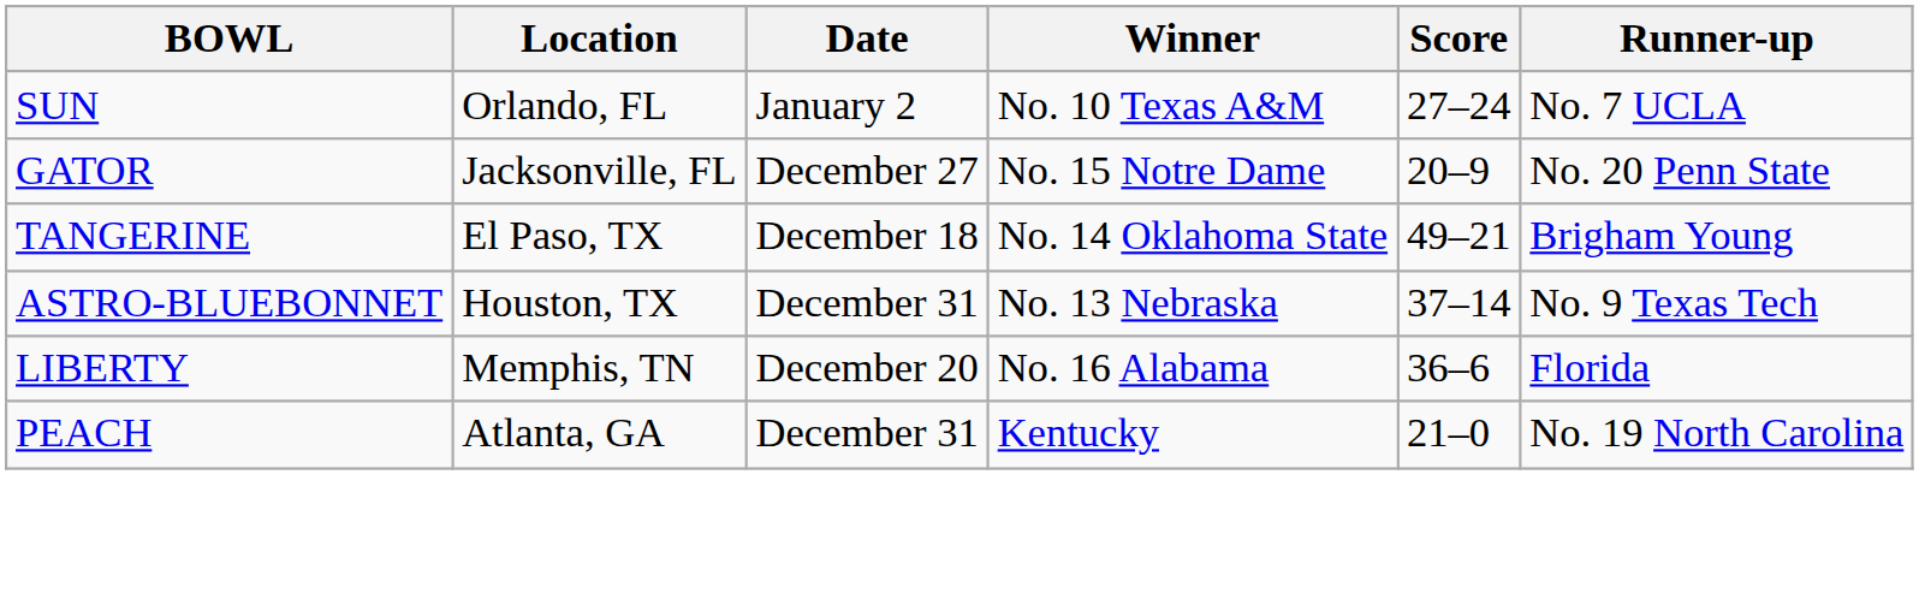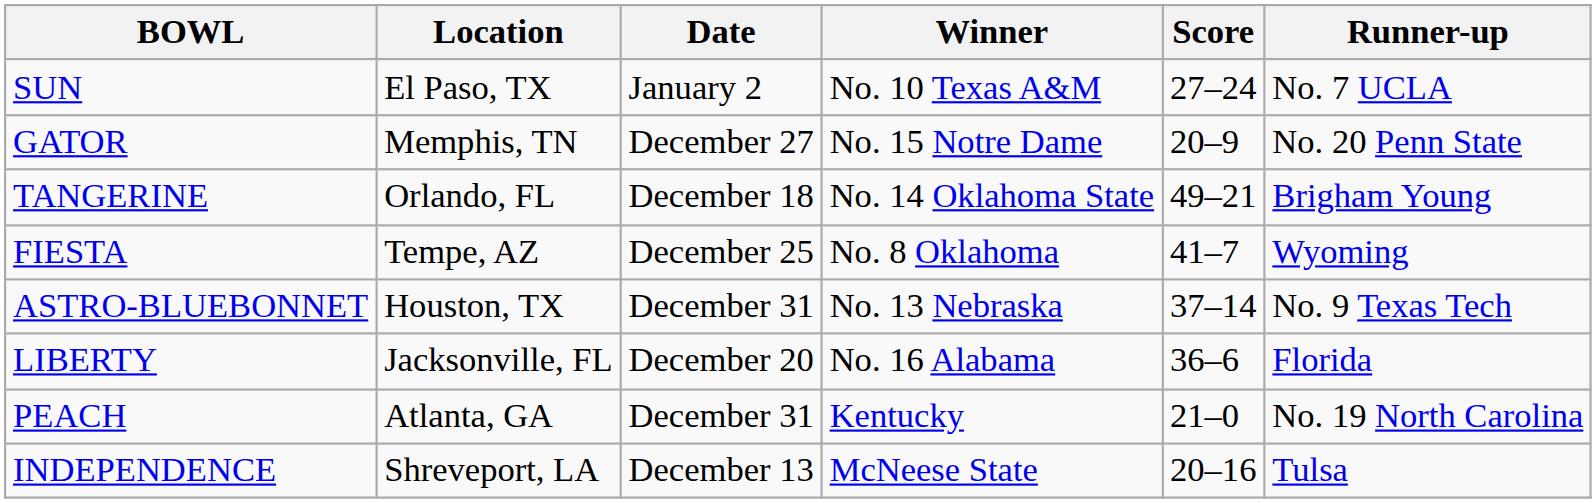SUN | Location: Orlando, FL -> El Paso, TX
GATOR | Location: Jacksonville, FL -> Memphis, TN
TANGERINE | Location: El Paso, TX -> Orlando, FL
+ row: FIESTA | Tempe, AZ | December 25 | No. 8 Oklahoma | 41–7 | Wyoming
LIBERTY | Location: Memphis, TN -> Jacksonville, FL
+ row: INDEPENDENCE | Shreveport, LA | December 13 | McNeese State | 20–16 | Tulsa
